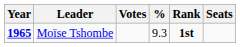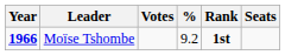Moïse Tshombe | Year: 1965 -> 1966
Moïse Tshombe | %: 9.3 -> 9.2
